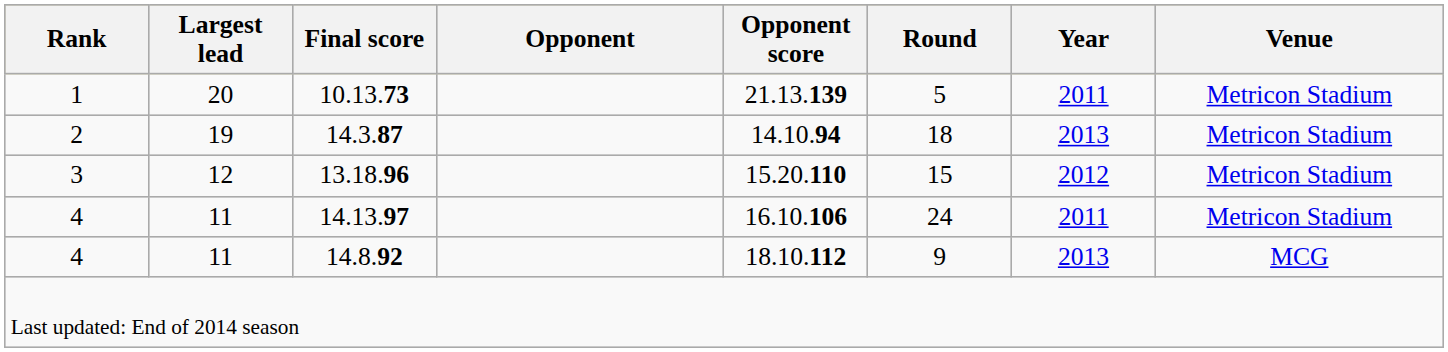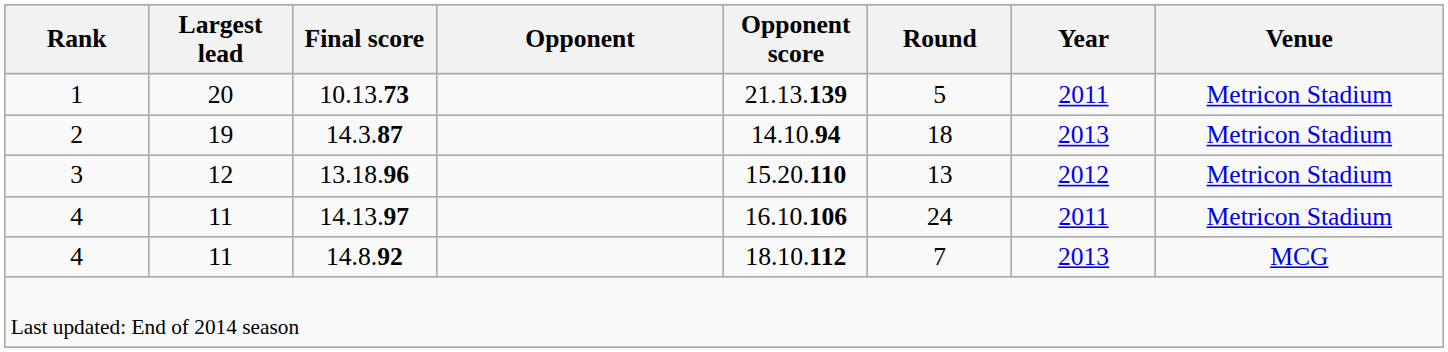13.18.96 | Round: 15 -> 13
14.8.92 | Round: 9 -> 7
